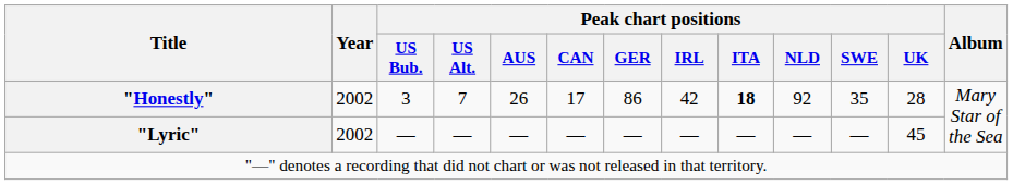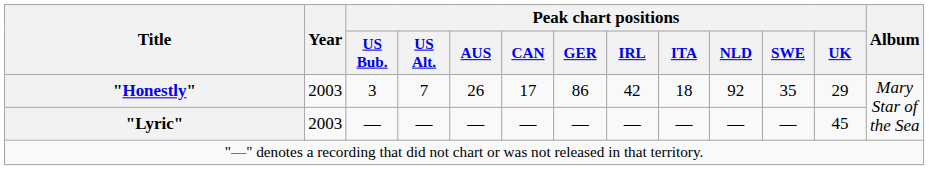"Honestly" | Year: 2002 -> 2003
"Honestly" | Peak chart positions / ITA: bold -> normal
"Honestly" | Peak chart positions / UK: 28 -> 29
"Lyric" | Year: 2002 -> 2003
